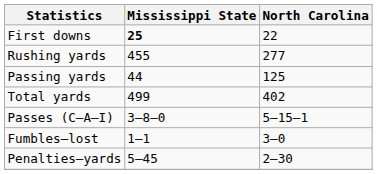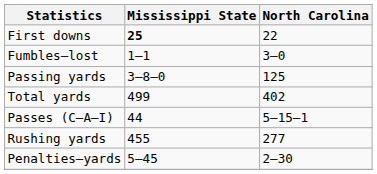rows swapped: Rushing yards <-> Fumbles–lost
Passing yards | Mississippi State: 44 -> 3–8–0
Passes (C–A–I) | Mississippi State: 3–8–0 -> 44
